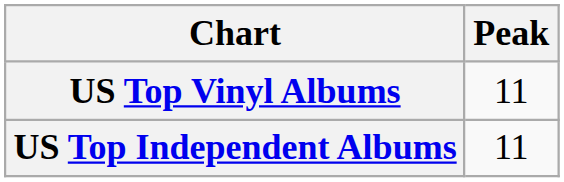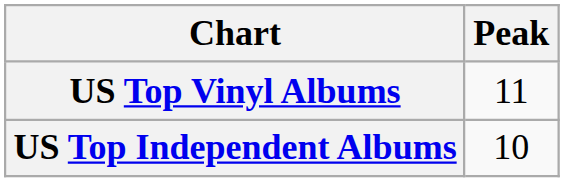US Top Independent Albums | Peak: 11 -> 10
